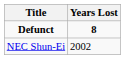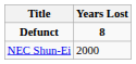NEC Shun-Ei | Years Lost: 2002 -> 2000
